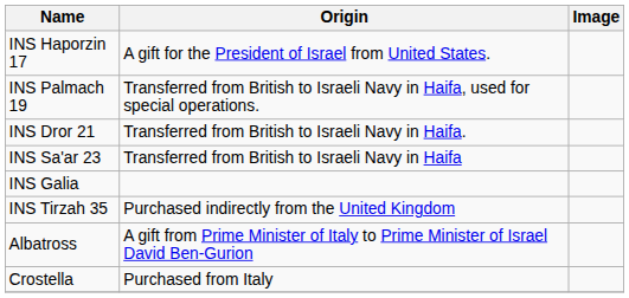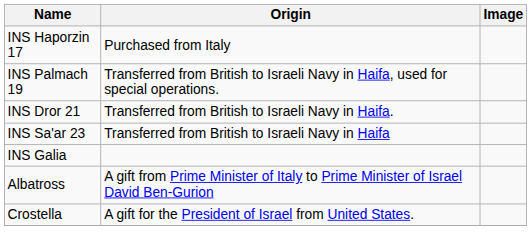INS Haporzin 17 | Origin: A gift for the President of Israel from United States. -> Purchased from Italy
- row: INS Tirzah 35 | Purchased indirectly from the United Kingdom
Crostella | Origin: Purchased from Italy -> A gift for the President of Israel from United States.
